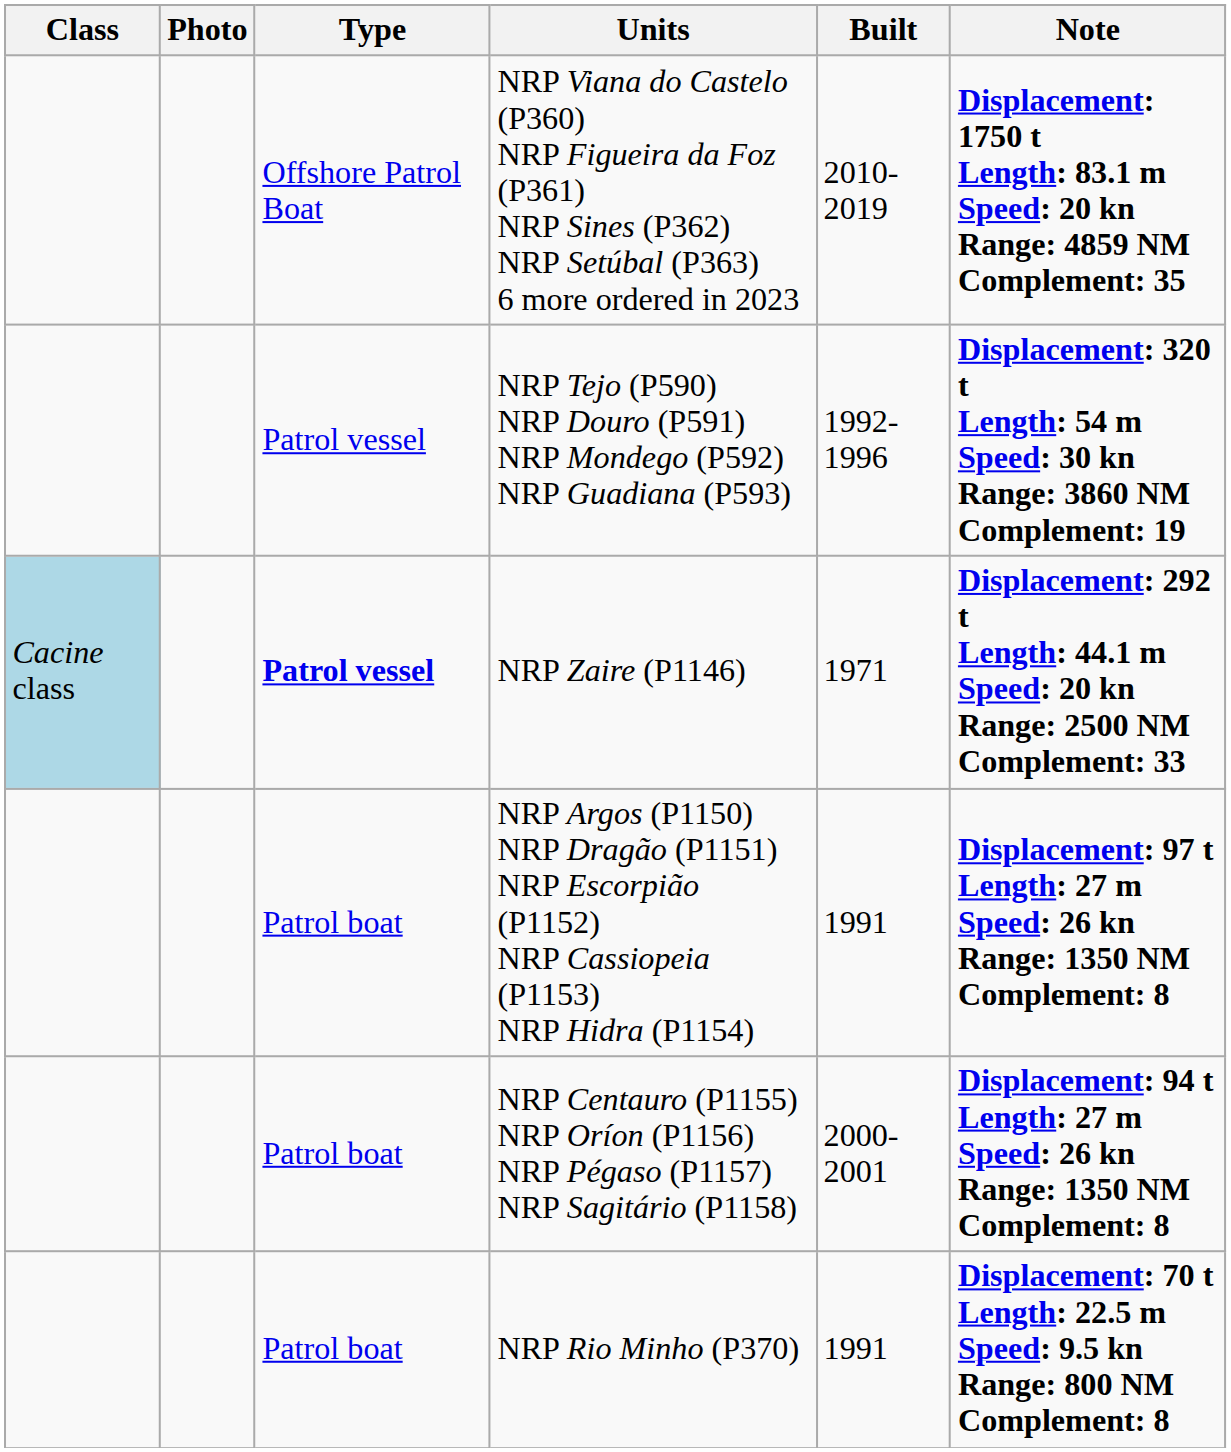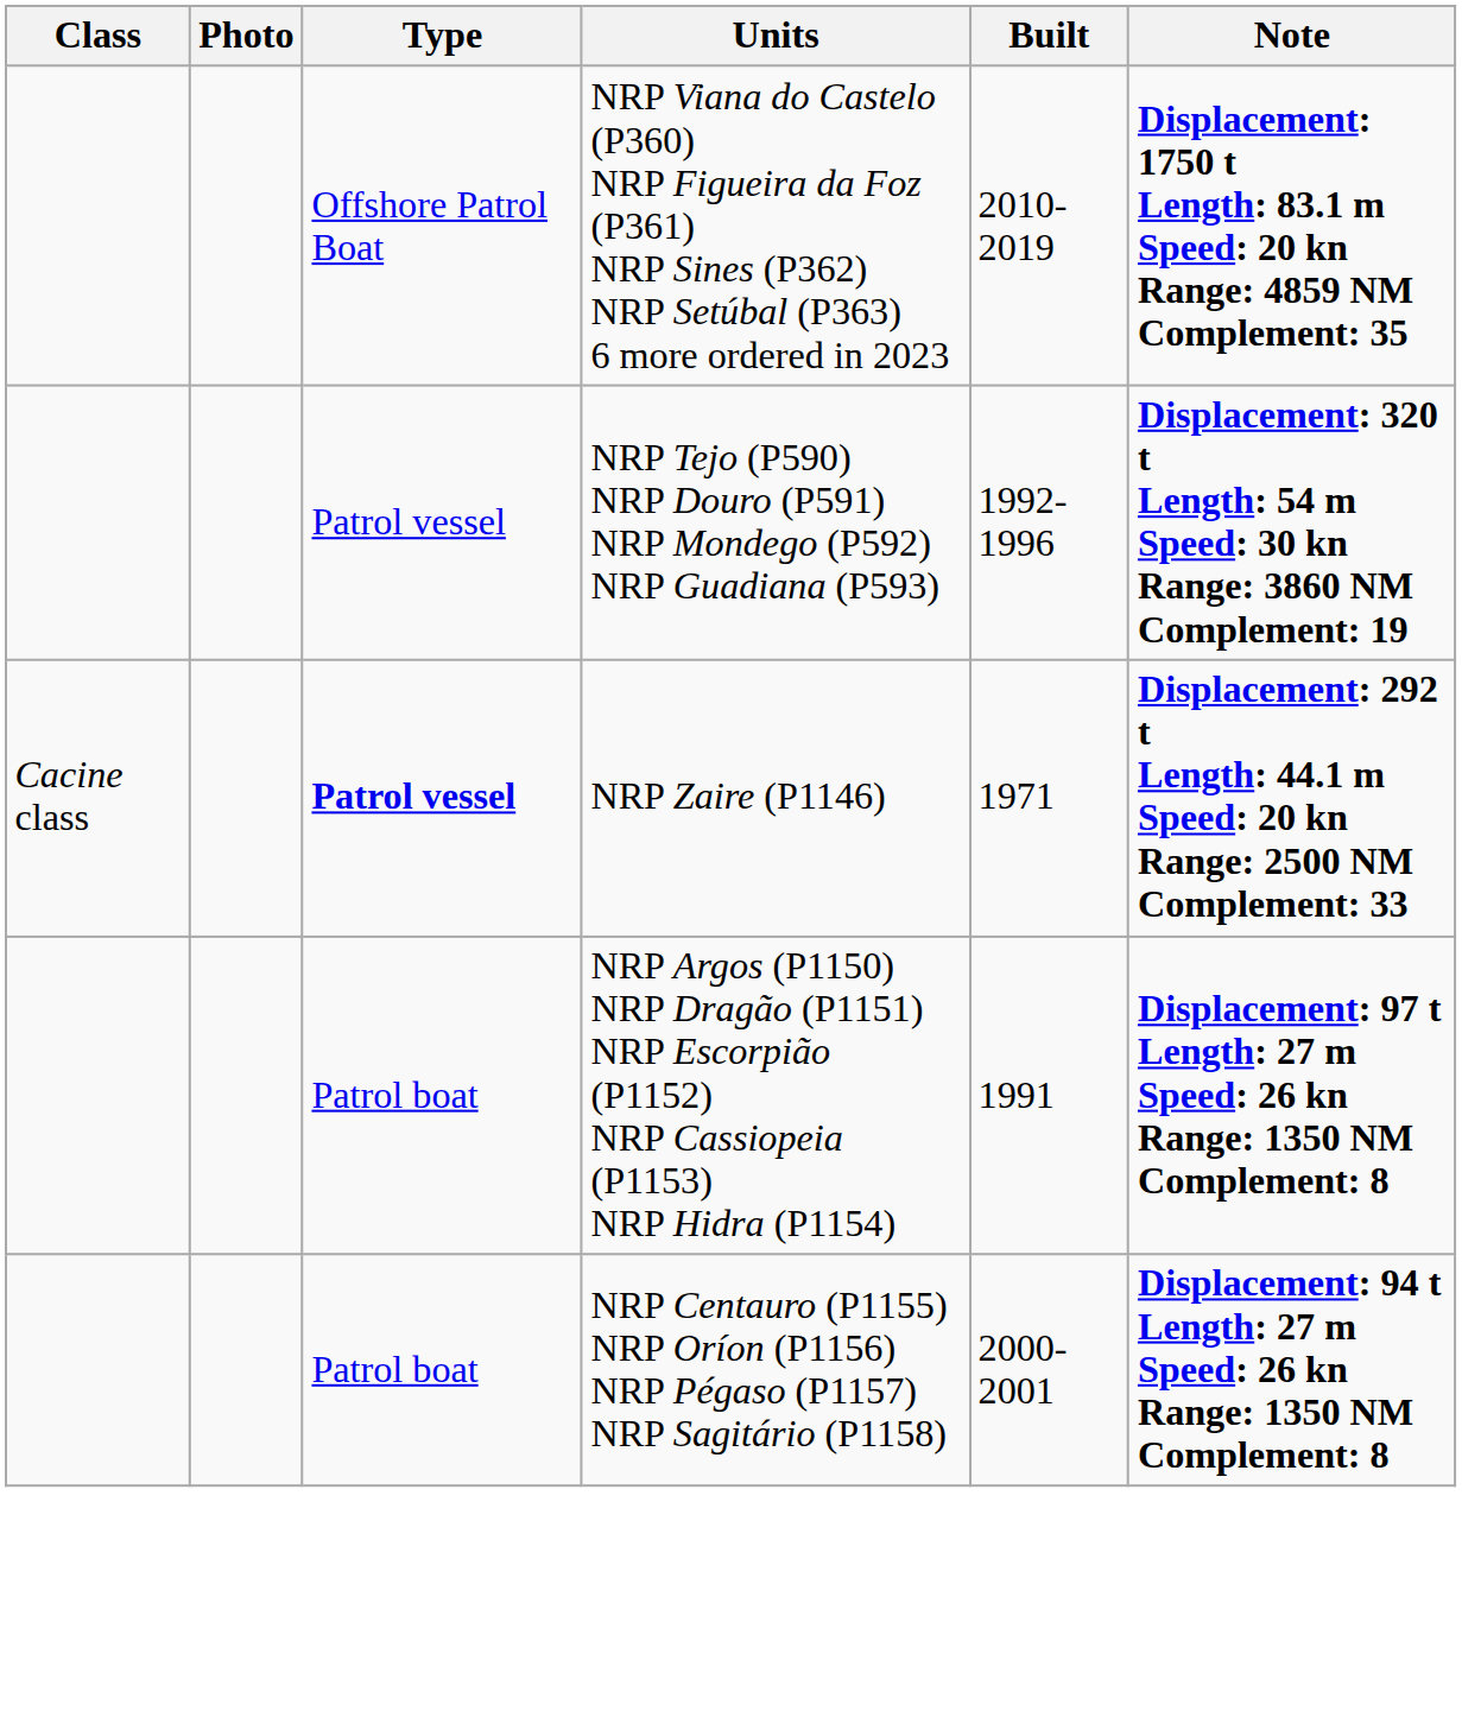NRP Zaire (P1146) | Class: lightblue background -> no background
- row: Patrol boat | NRP Rio Minho (P370) | 1991 | Displacement: 70 t Length: 22.5 m Speed: 9.5 kn Range: 800 NM Complement: 8
